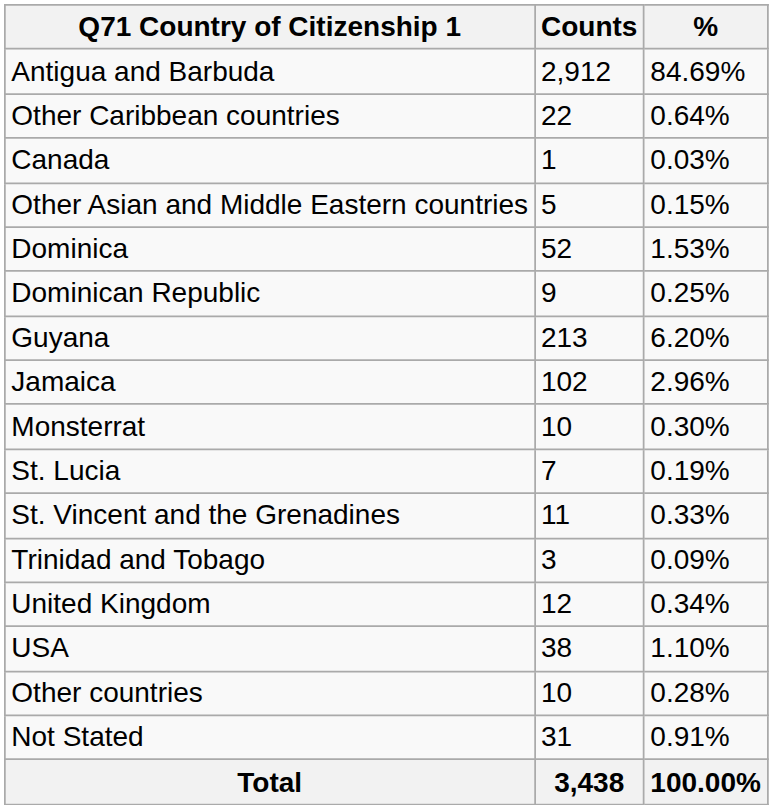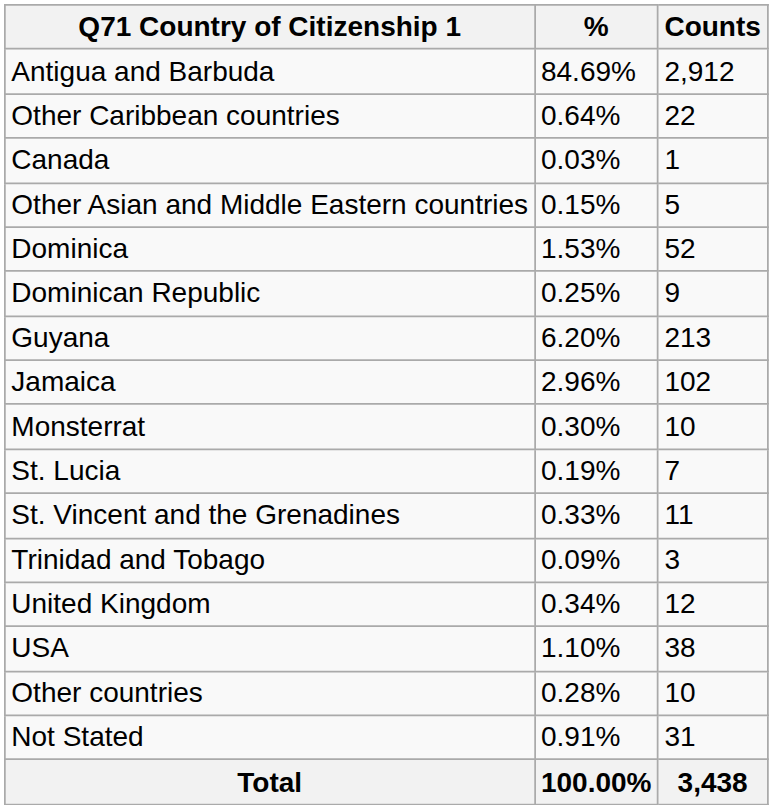columns swapped: Counts <-> %
